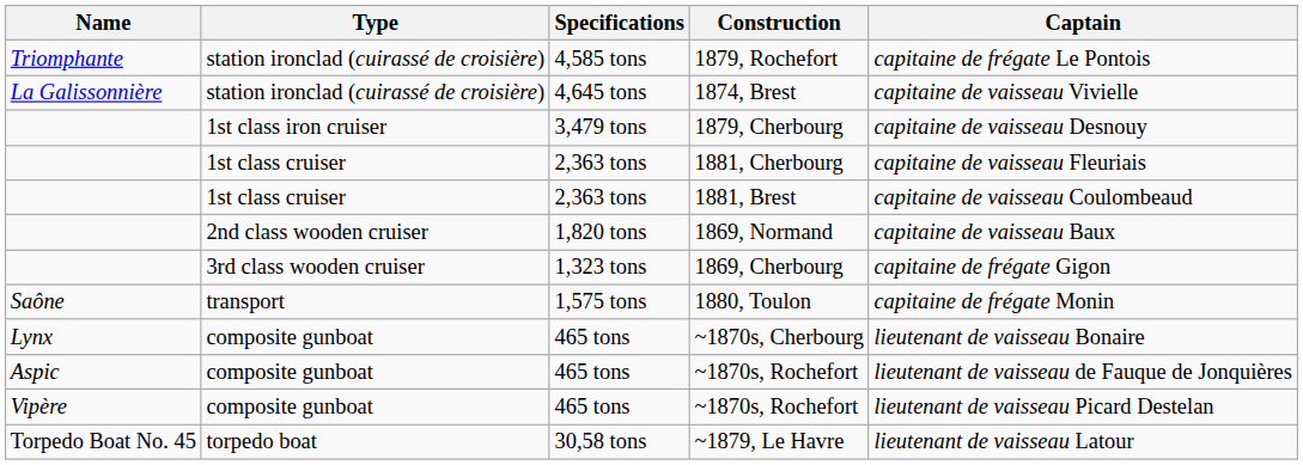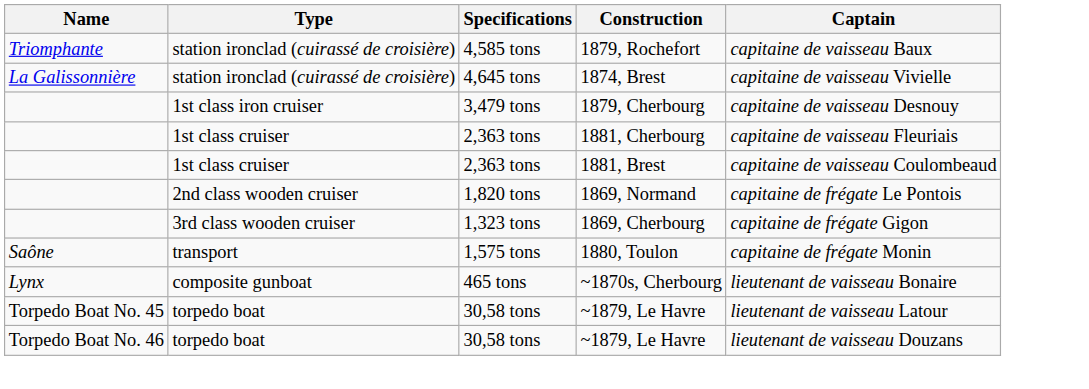1879, Rochefort | Captain: capitaine de frégate Le Pontois -> capitaine de vaisseau Baux
1869, Normand | Captain: capitaine de vaisseau Baux -> capitaine de frégate Le Pontois
- row: Aspic | composite gunboat | 465 tons | ~1870s, Rochefort | lieutenant de vaisseau de Fauque de Jonquières
- row: Vipère | composite gunboat | 465 tons | ~1870s, Rochefort | lieutenant de vaisseau Picard Destelan
+ row: Torpedo Boat No. 46 | torpedo boat | 30,58 tons | ~1879, Le Havre | lieutenant de vaisseau Douzans
